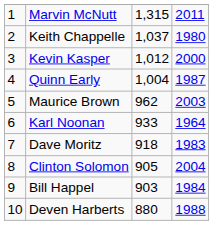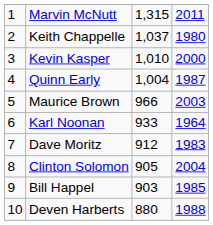Kevin Kasper | column 3: 1,012 -> 1,010
Maurice Brown | column 3: 962 -> 966
Dave Moritz | column 3: 918 -> 912
Bill Happel | column 4: 1984 -> 1985
